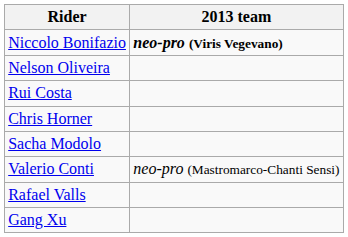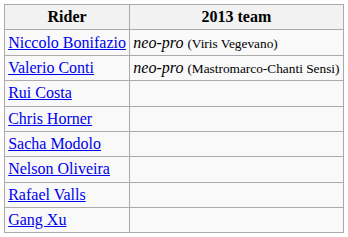Niccolo Bonifazio | 2013 team: bold -> normal
rows swapped: Valerio Conti <-> Nelson Oliveira
